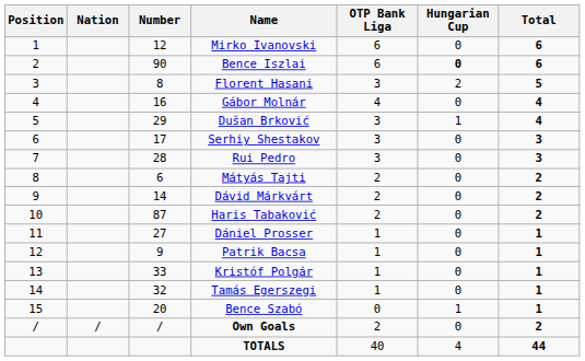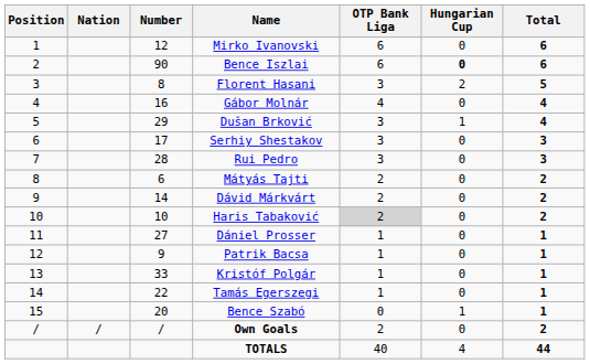Haris Tabaković | Number: 87 -> 10
Haris Tabaković | OTP Bank Liga: no background -> lightgrey background
Tamás Egerszegi | Number: 32 -> 22
